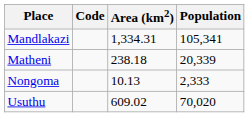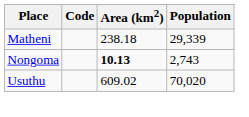- row: Mandlakazi | 1,334.31 | 105,341
Matheni | Population: 20,339 -> 29,339
Nongoma | Area (km2): normal -> bold
Nongoma | Population: 2,333 -> 2,743
